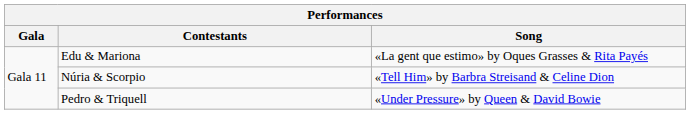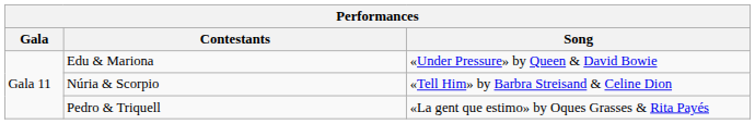Edu & Mariona | Song: «La gent que estimo» by Oques Grasses & Rita Payés -> «Under Pressure» by Queen & David Bowie
Pedro & Triquell | Song: «Under Pressure» by Queen & David Bowie -> «La gent que estimo» by Oques Grasses & Rita Payés
